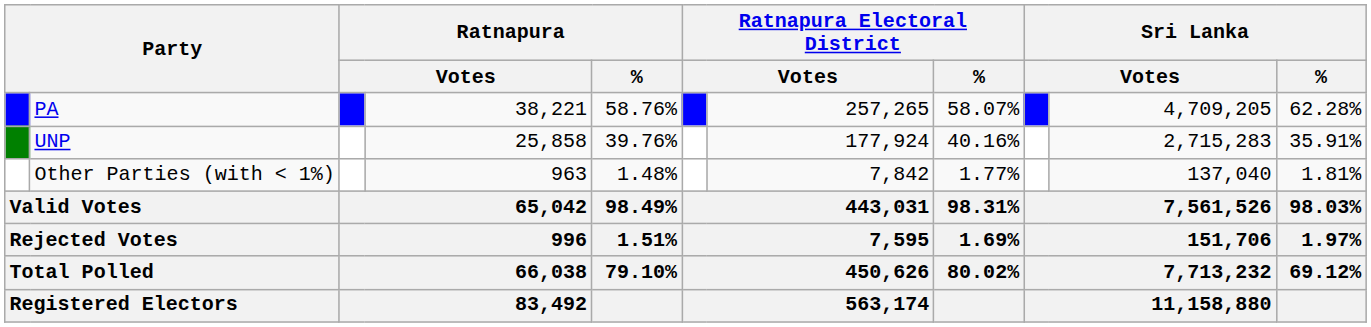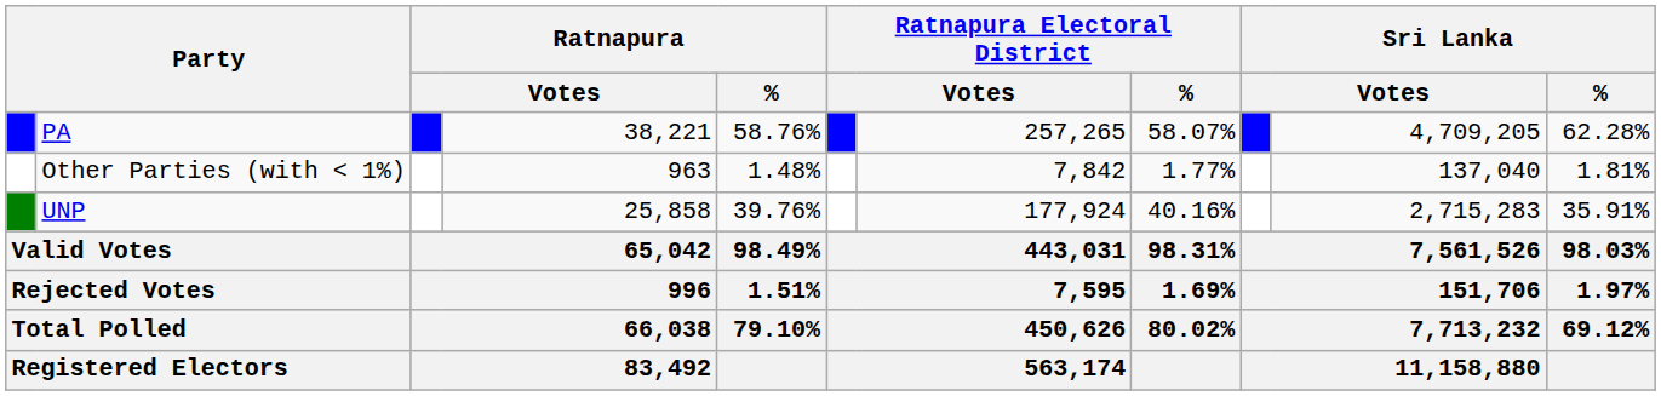rows swapped: UNP <-> Other Parties (with < 1%)
